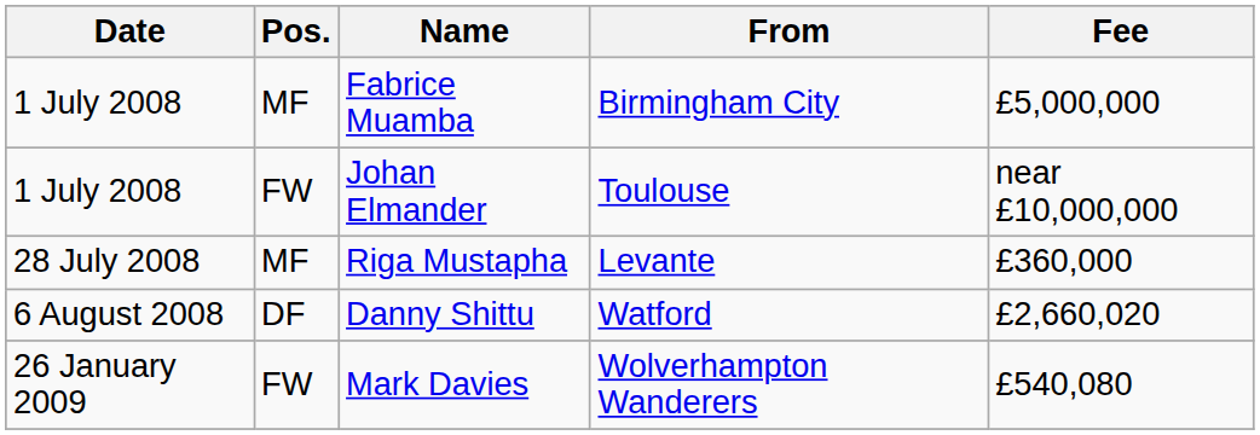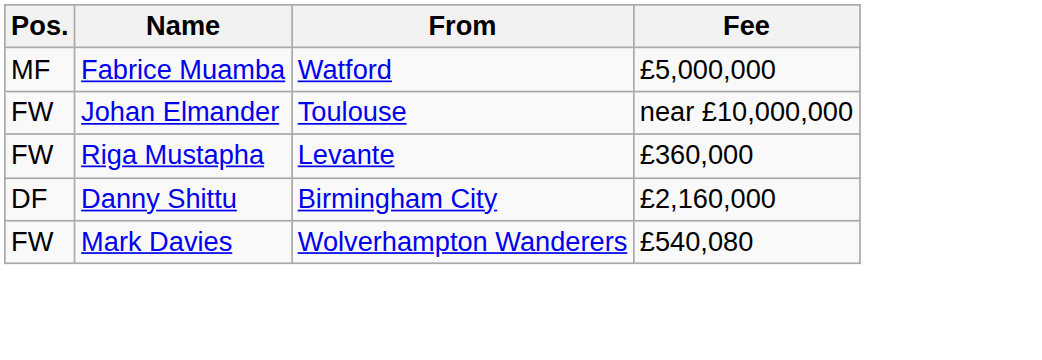- column: Date | 1 July 2008 | 1 July 2008 | 28 July 2008 | 6 August 2008 | 26 January 2009
Fabrice Muamba | From: Birmingham City -> Watford
Riga Mustapha | Pos.: MF -> FW
Danny Shittu | From: Watford -> Birmingham City
Danny Shittu | Fee: £2,660,020 -> £2,160,000
